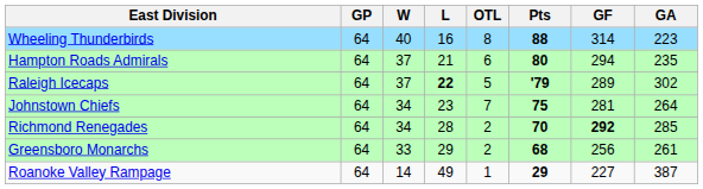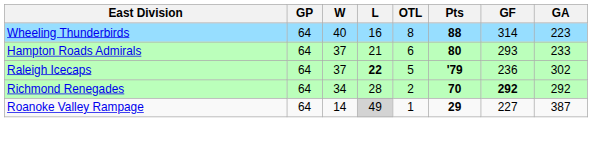Hampton Roads Admirals | GF: 294 -> 293
Hampton Roads Admirals | GA: 235 -> 233
Raleigh Icecaps | GF: 289 -> 236
- row: Johnstown Chiefs | 64 | 34 | 23 | 7 | 75 | 281 | 264
Richmond Renegades | GA: 285 -> 292
- row: Greensboro Monarchs | 64 | 33 | 29 | 2 | 68 | 256 | 261
Roanoke Valley Rampage | L: no background -> lightgrey background
